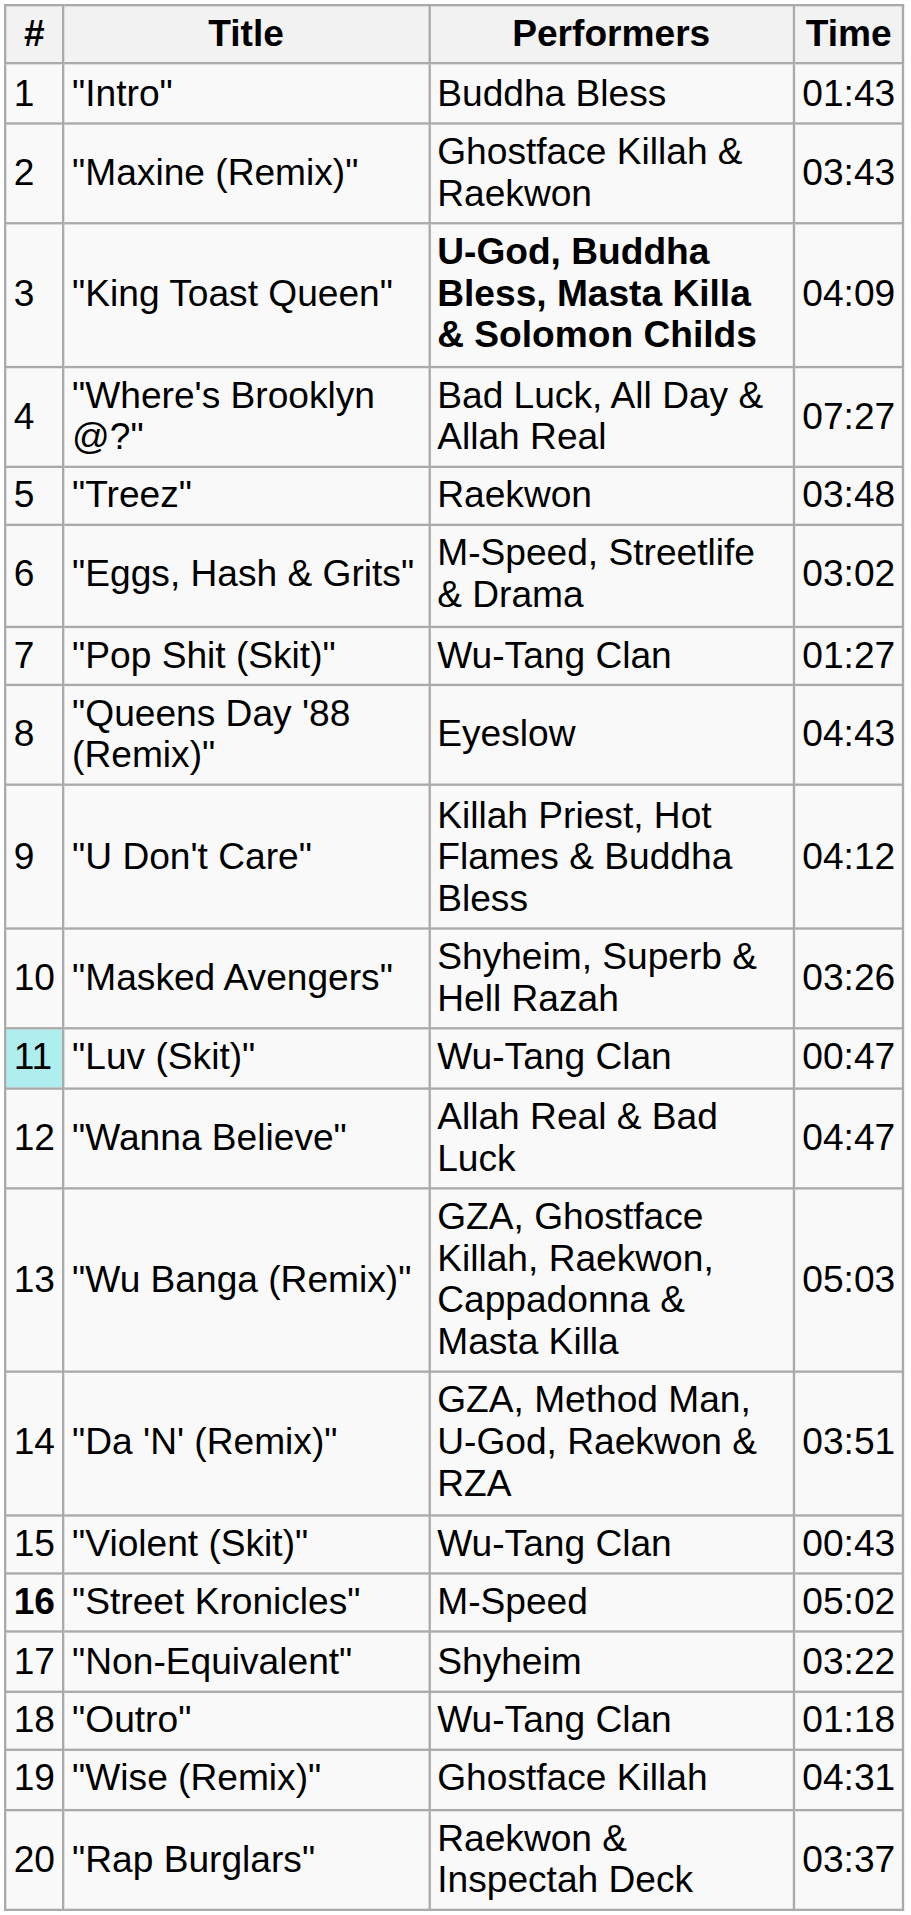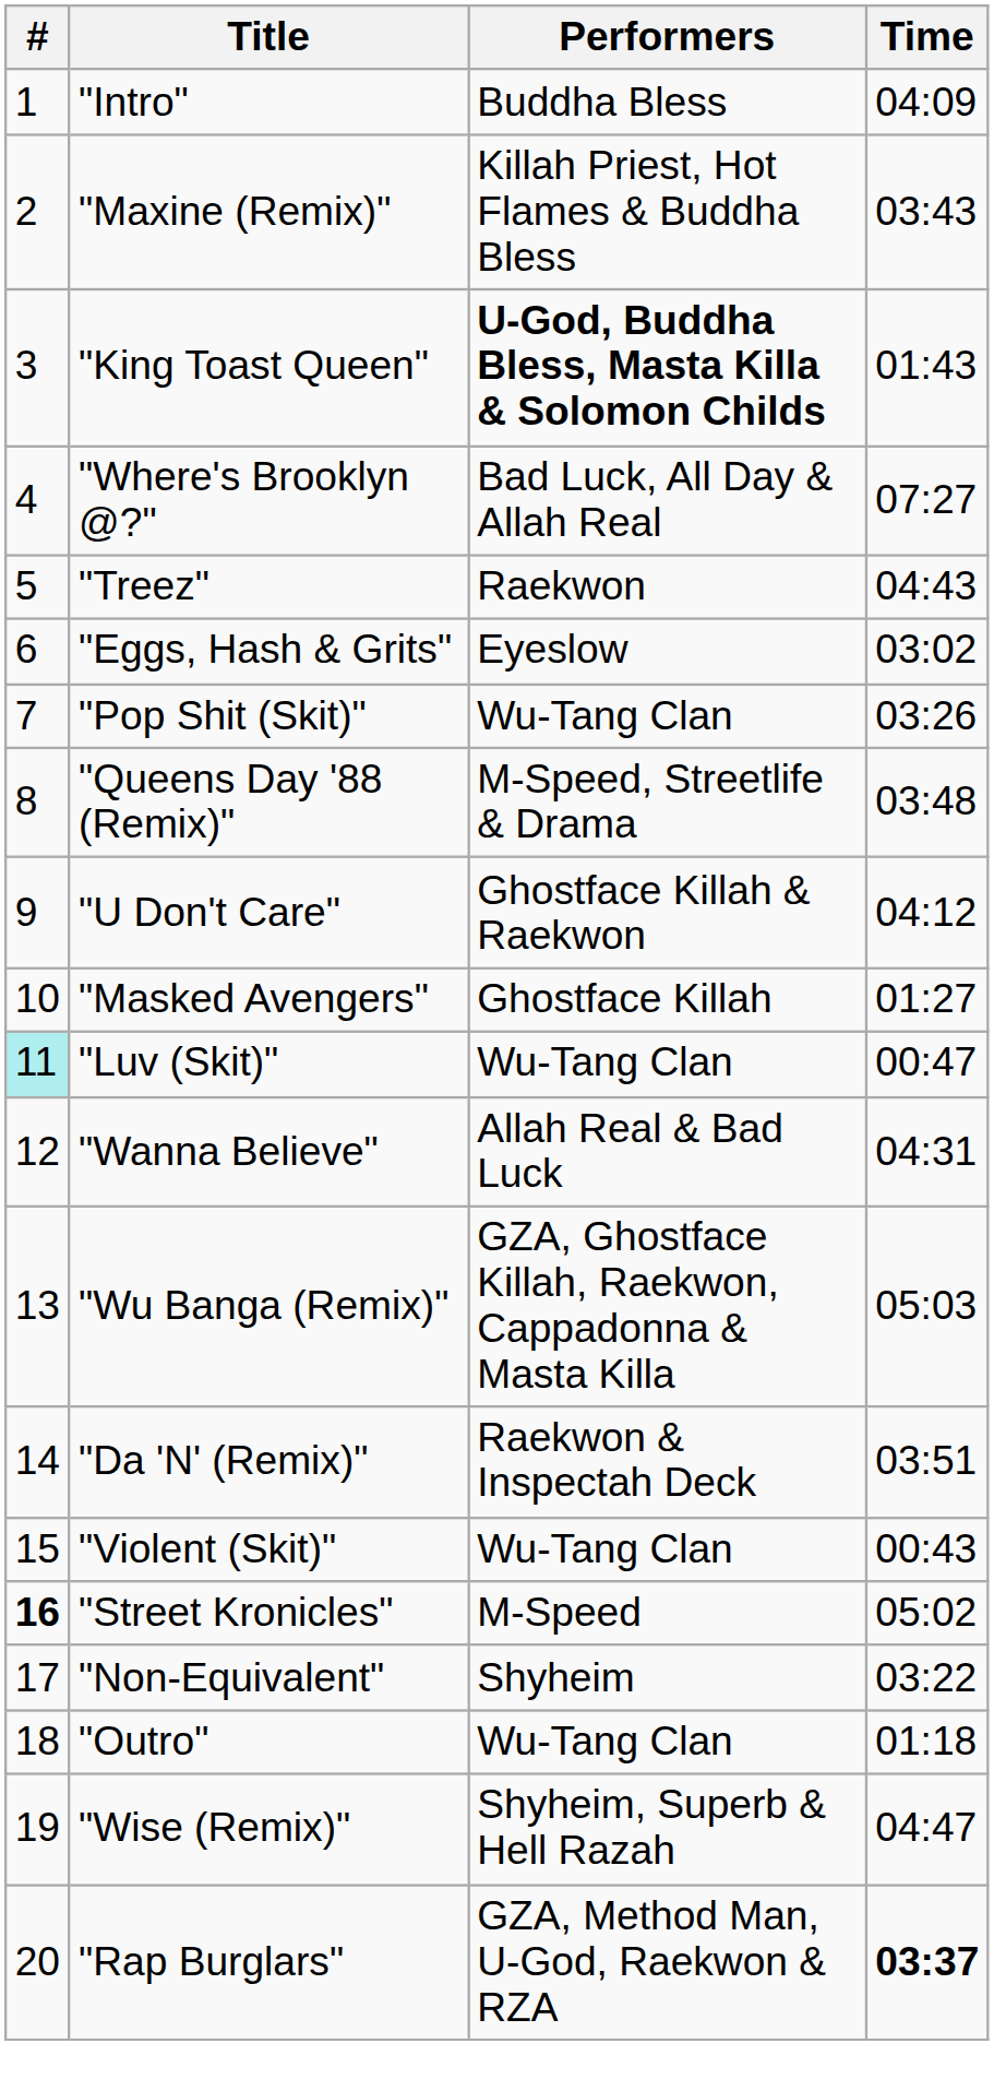"Intro" | Time: 01:43 -> 04:09
"Maxine (Remix)" | Performers: Ghostface Killah & Raekwon -> Killah Priest, Hot Flames & Buddha Bless
"King Toast Queen" | Time: 04:09 -> 01:43
"Treez" | Time: 03:48 -> 04:43
"Eggs, Hash & Grits" | Performers: M-Speed, Streetlife & Drama -> Eyeslow
"Pop Shit (Skit)" | Time: 01:27 -> 03:26
"Queens Day '88 (Remix)" | Performers: Eyeslow -> M-Speed, Streetlife & Drama
"Queens Day '88 (Remix)" | Time: 04:43 -> 03:48
"U Don't Care" | Performers: Killah Priest, Hot Flames & Buddha Bless -> Ghostface Killah & Raekwon
"Masked Avengers" | Performers: Shyheim, Superb & Hell Razah -> Ghostface Killah
"Masked Avengers" | Time: 03:26 -> 01:27
"Wanna Believe" | Time: 04:47 -> 04:31
"Da 'N' (Remix)" | Performers: GZA, Method Man, U-God, Raekwon & RZA -> Raekwon & Inspectah Deck
"Wise (Remix)" | Performers: Ghostface Killah -> Shyheim, Superb & Hell Razah
"Wise (Remix)" | Time: 04:31 -> 04:47
"Rap Burglars" | Performers: Raekwon & Inspectah Deck -> GZA, Method Man, U-God, Raekwon & RZA
"Rap Burglars" | Time: normal -> bold
